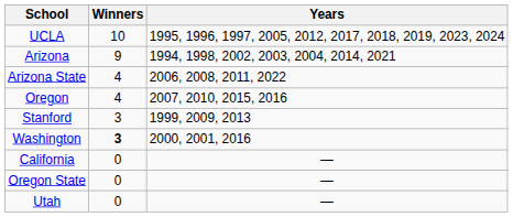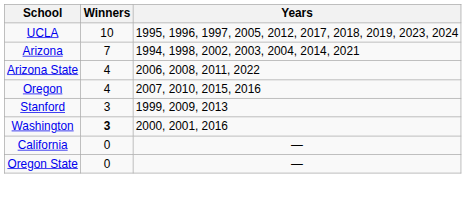Arizona | Winners: 9 -> 7
- row: Utah | 0 | —
